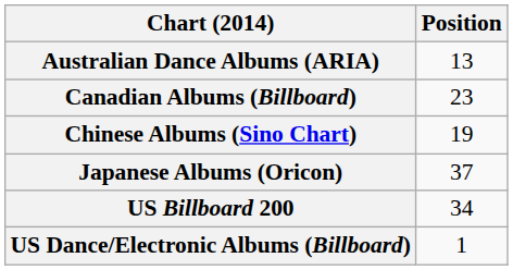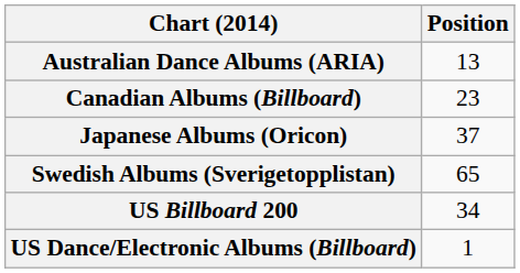- row: Chinese Albums (Sino Chart) | 19
+ row: Swedish Albums (Sverigetopplistan) | 65
